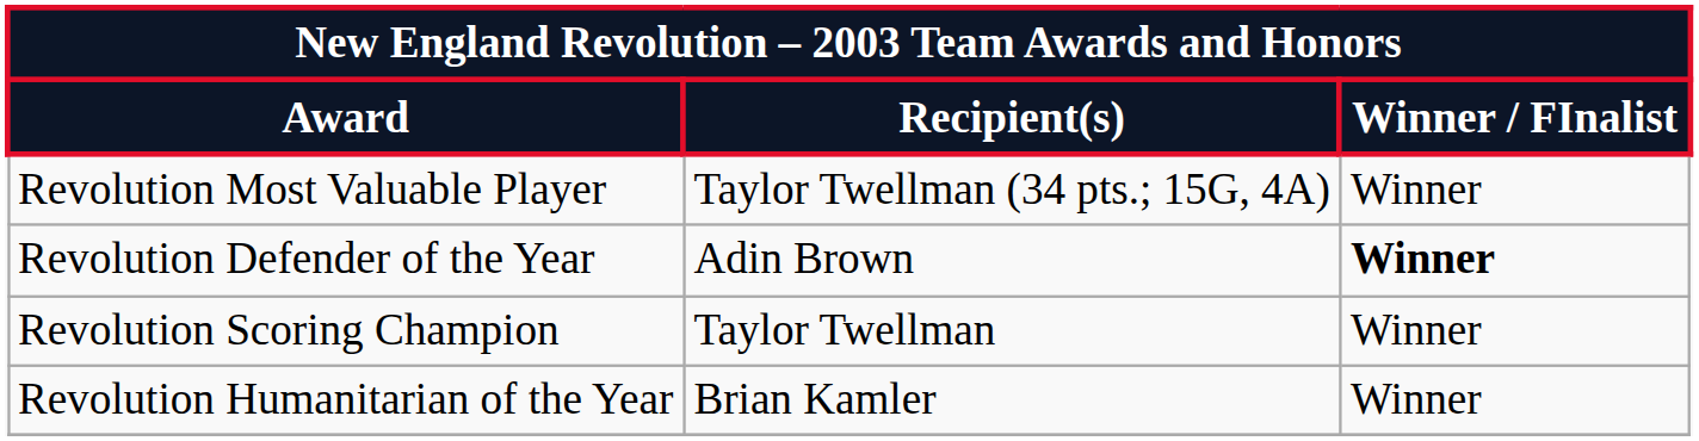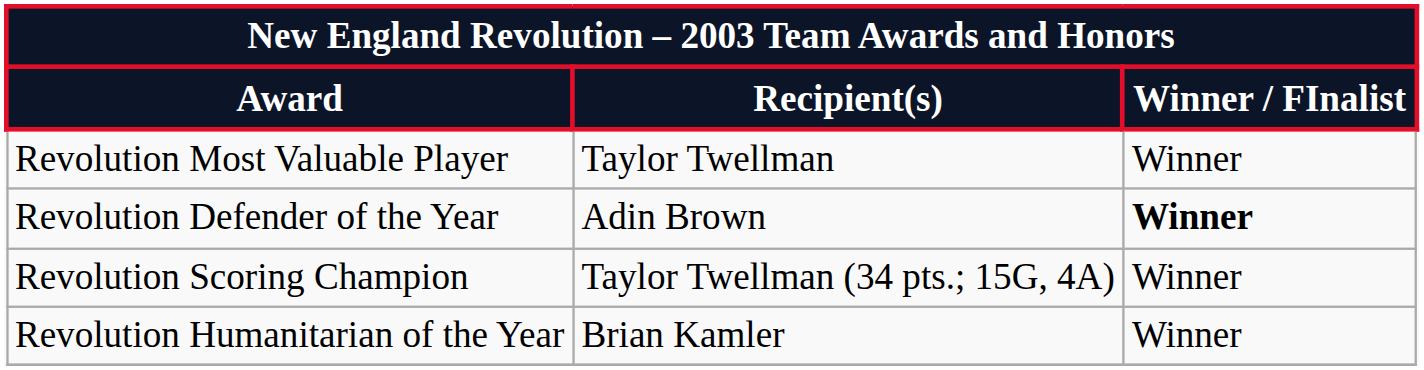Revolution Most Valuable Player | Recipient(s): Taylor Twellman (34 pts.; 15G, 4A) -> Taylor Twellman
Revolution Scoring Champion | Recipient(s): Taylor Twellman -> Taylor Twellman (34 pts.; 15G, 4A)
